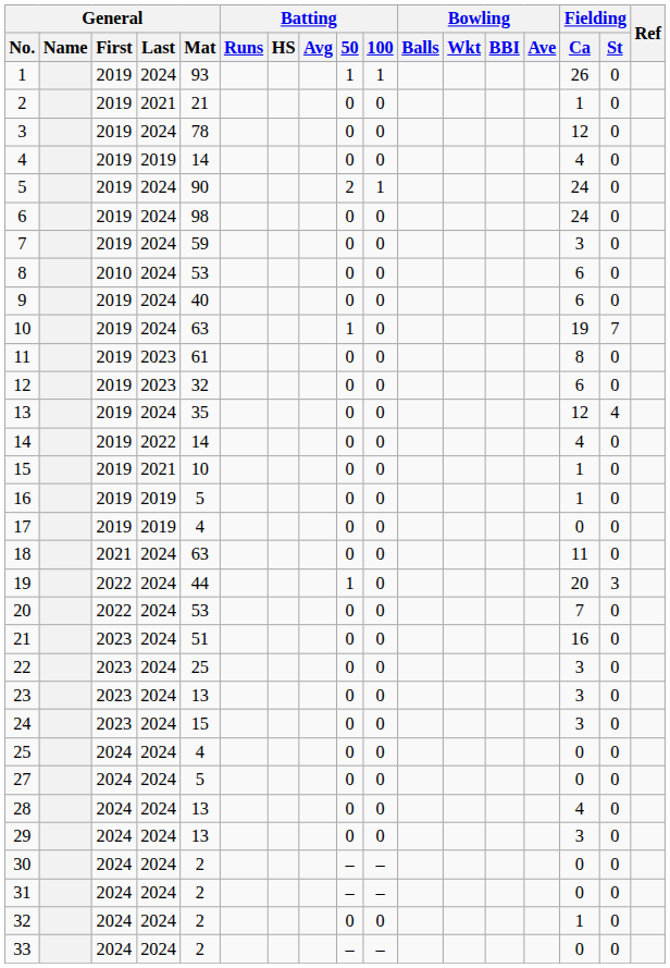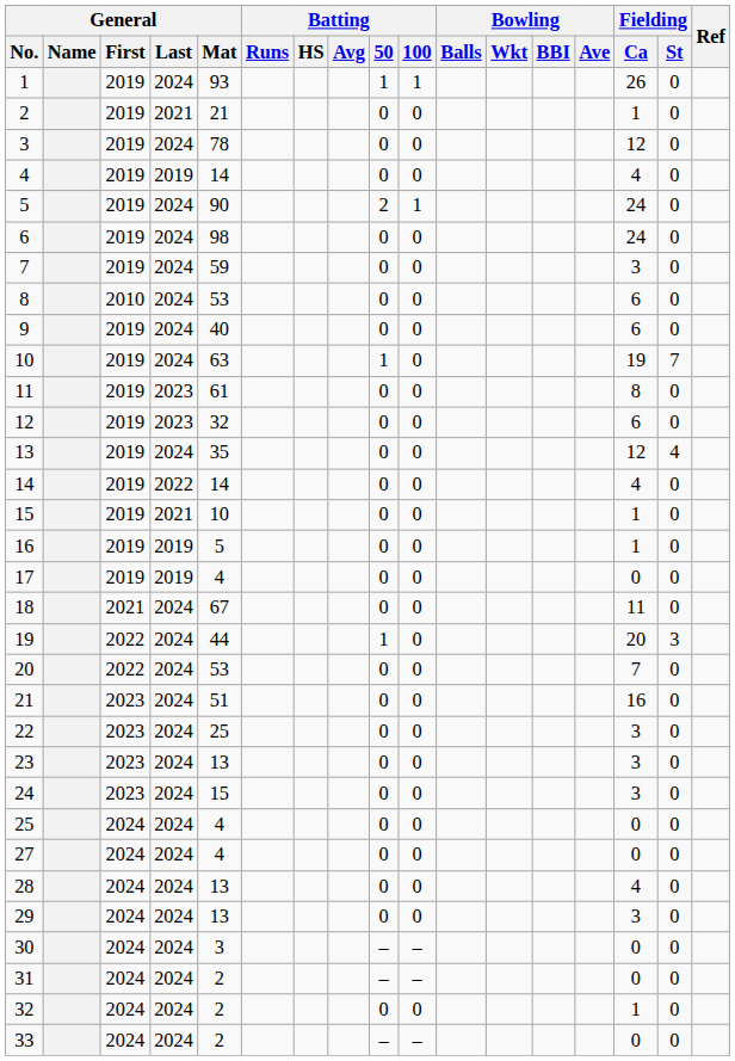18 | General / Mat: 63 -> 67
27 | General / Mat: 5 -> 4
30 | General / Mat: 2 -> 3
